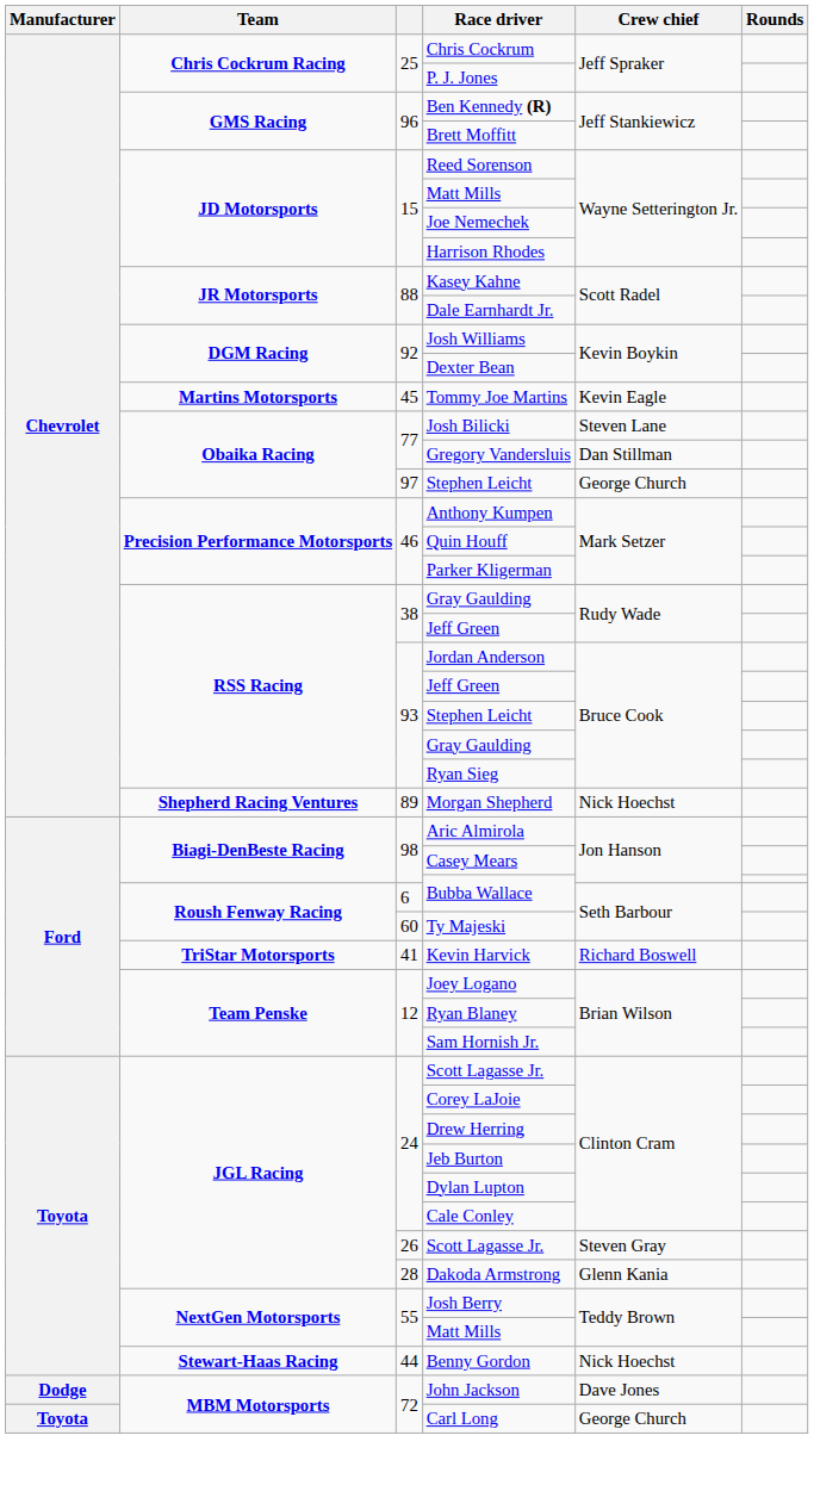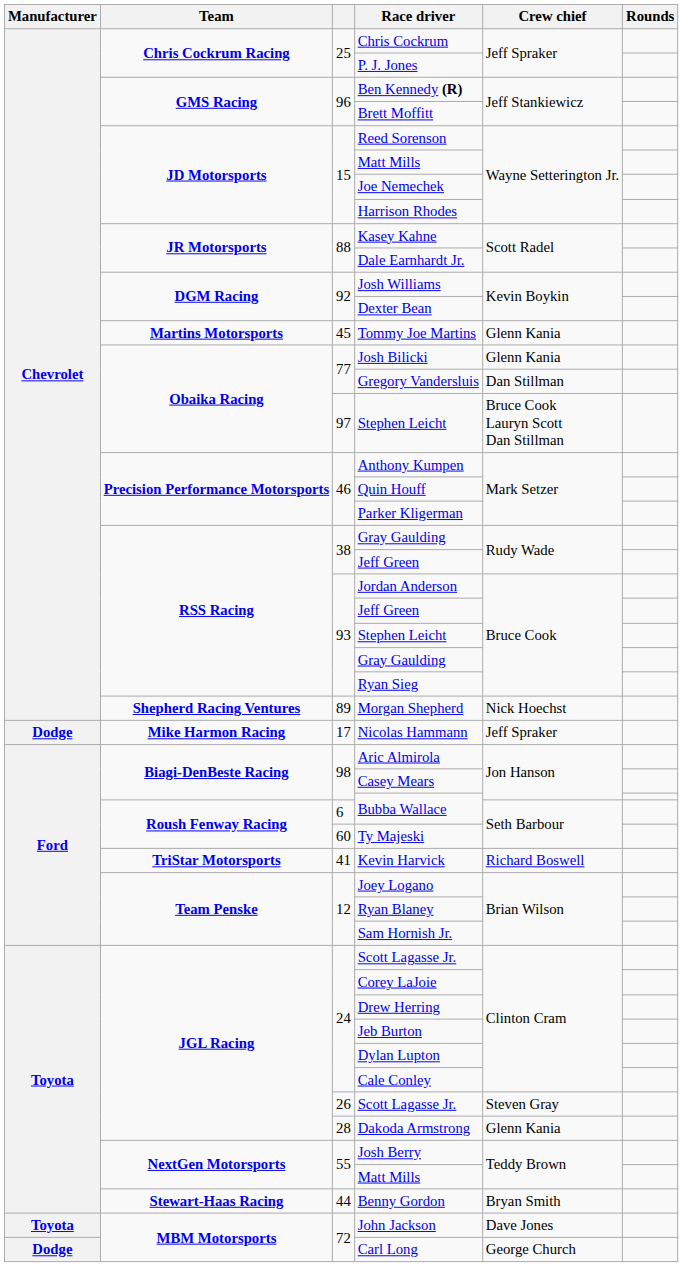Tommy Joe Martins | Crew chief: Kevin Eagle -> Glenn Kania
Josh Bilicki | Crew chief: Steven Lane -> Glenn Kania
97 / Stephen Leicht | Crew chief: George Church -> Bruce Cook Lauryn Scott Dan Stillman
+ row: Dodge | Mike Harmon Racing | 17 | Nicolas Hammann | Jeff Spraker
Benny Gordon | Crew chief: Nick Hoechst -> Bryan Smith
John Jackson | Manufacturer: Dodge -> Toyota
Carl Long | Manufacturer: Toyota -> Dodge
